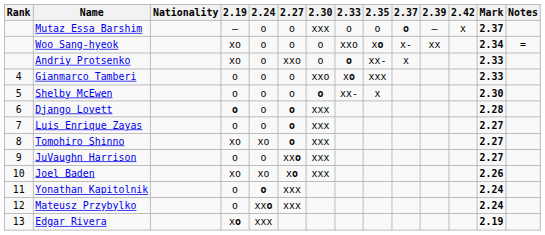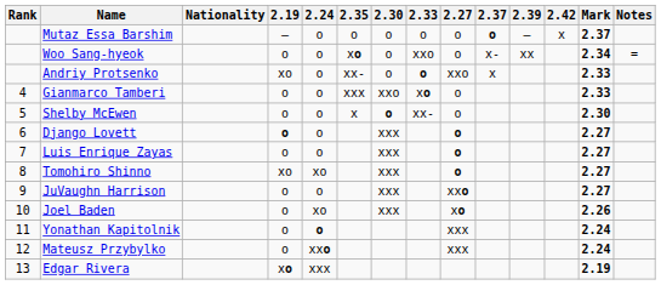columns swapped: 2.27 <-> 2.35
Mutaz Essa Barshim | 2.30: xxx -> o
Woo Sang-hyeok | 2.19: xo -> o
Django Lovett | Mark: 2.28 -> 2.27
Joel Baden | 2.19: xo -> o
